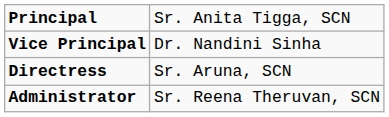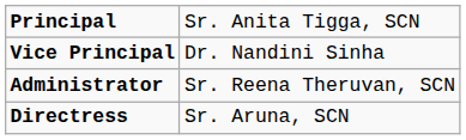rows swapped: Directress <-> Administrator
